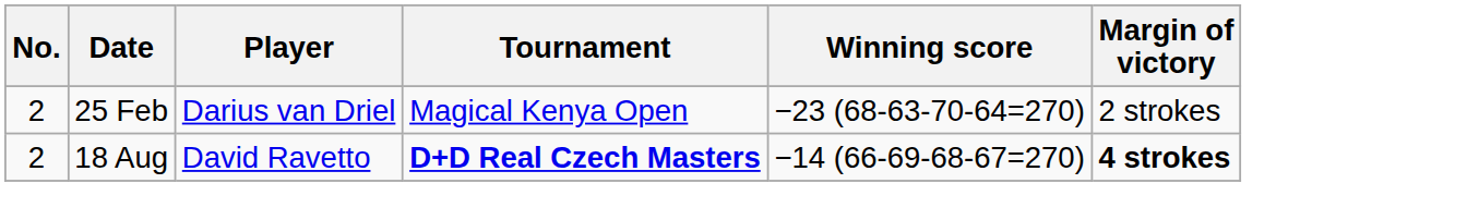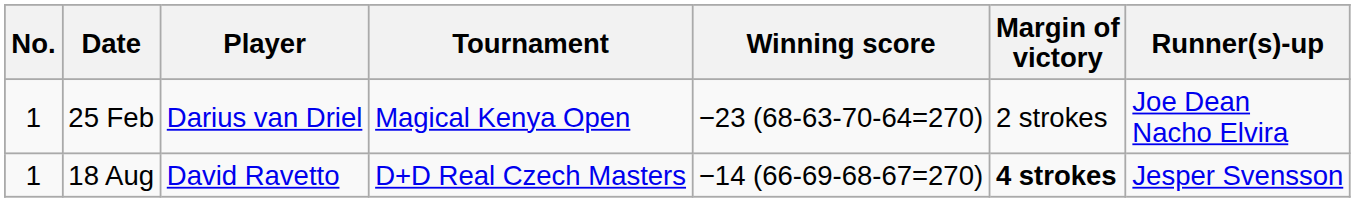+ column: Runner(s)-up | Joe Dean Nacho Elvira | Jesper Svensson
25 Feb | No.: 2 -> 1
18 Aug | No.: 2 -> 1
18 Aug | Tournament: bold -> normal
